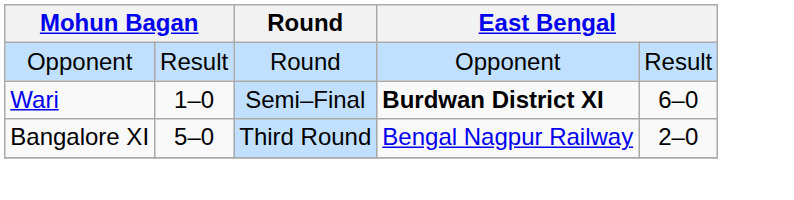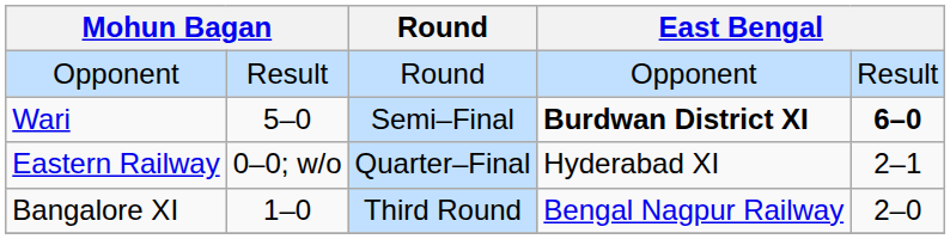Wari | column 2: 1–0 -> 5–0
Wari | column 5: normal -> bold
+ row: Eastern Railway | 0–0; w/o | Quarter–Final | Hyderabad XI | 2–1
Bangalore XI | column 2: 5–0 -> 1–0
